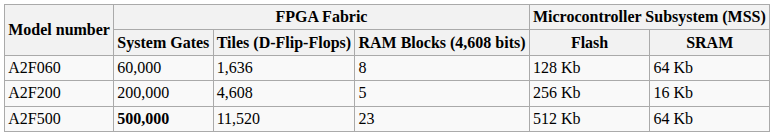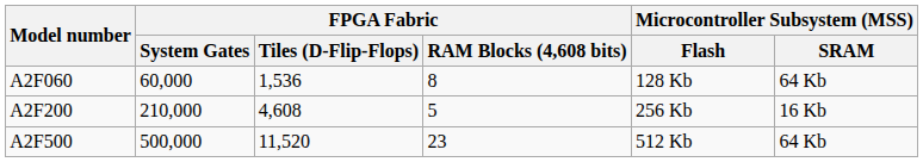A2F060 | FPGA Fabric / Tiles (D-Flip-Flops): 1,636 -> 1,536
A2F200 | FPGA Fabric / System Gates: 200,000 -> 210,000
A2F500 | FPGA Fabric / System Gates: bold -> normal
